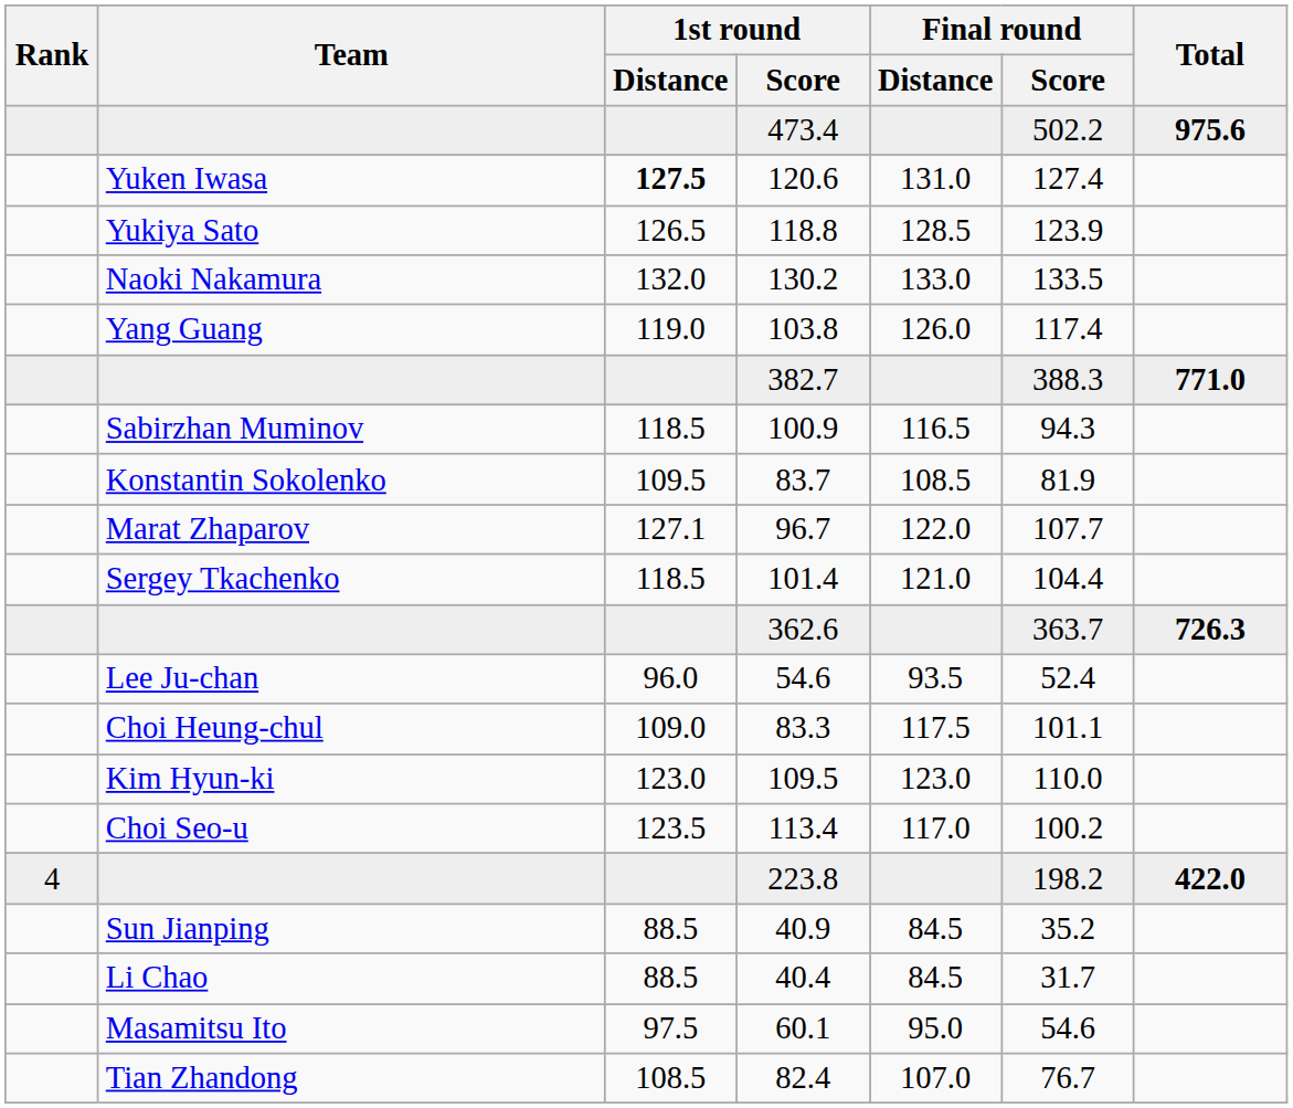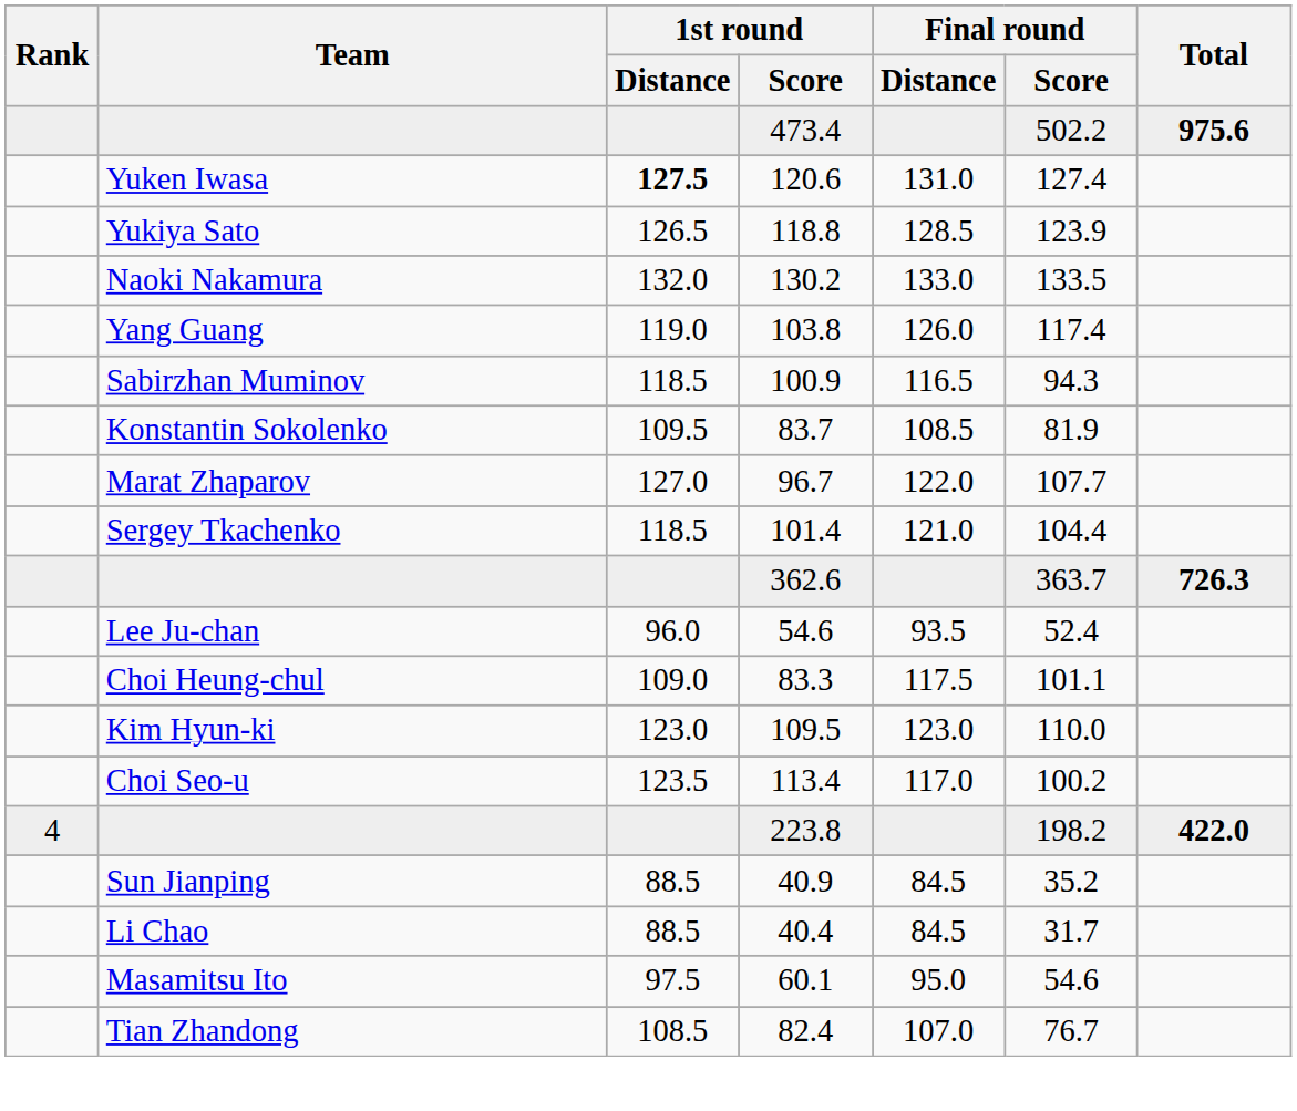- row: 382.7 | 388.3 | 771.0
96.7 | 1st round / Distance: 127.1 -> 127.0
